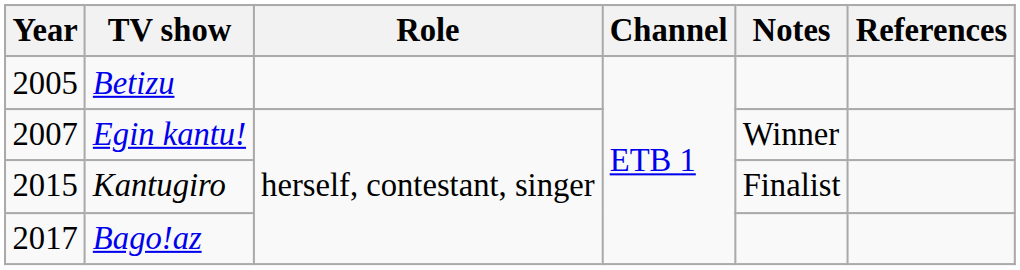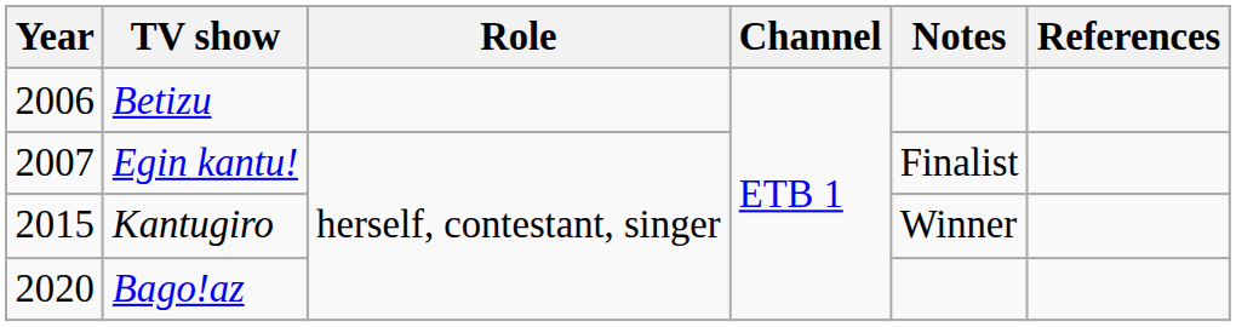Betizu | Year: 2005 -> 2006
Egin kantu! | Notes: Winner -> Finalist
Kantugiro | Notes: Finalist -> Winner
Bago!az | Year: 2017 -> 2020
